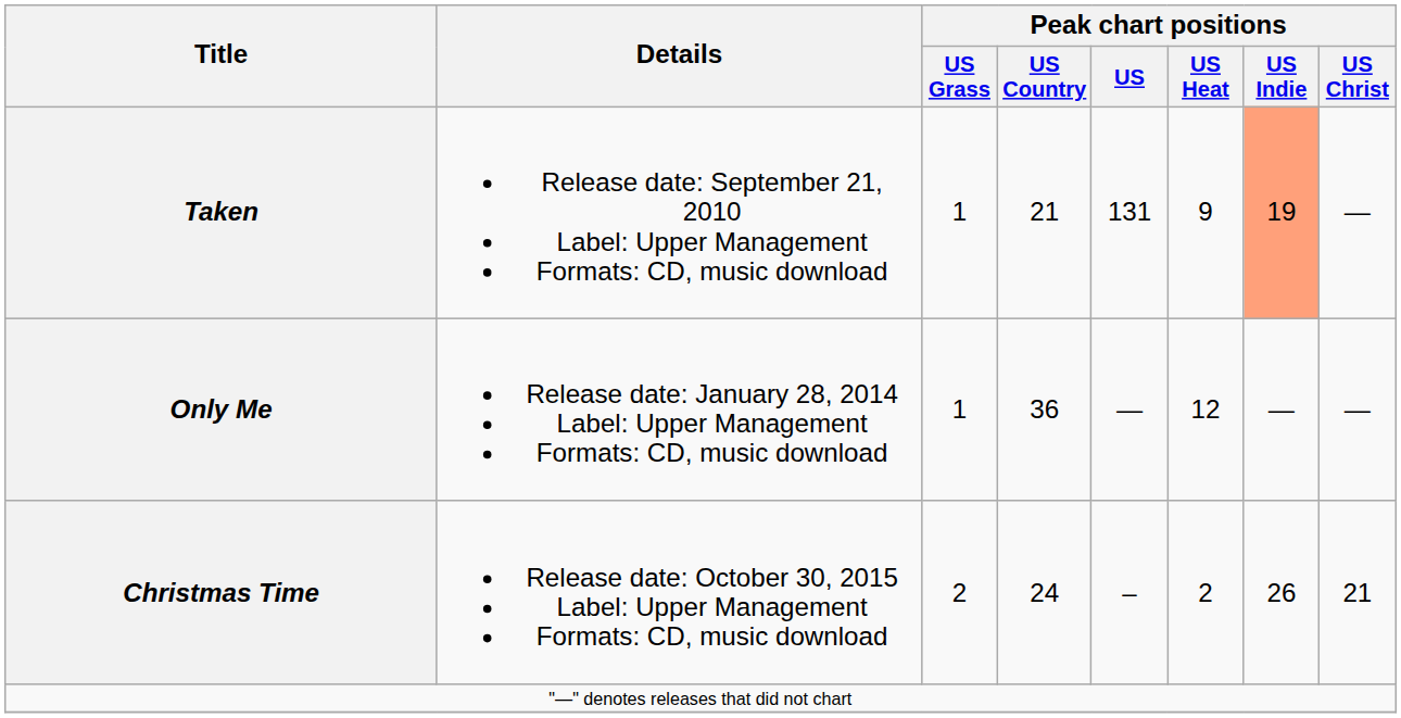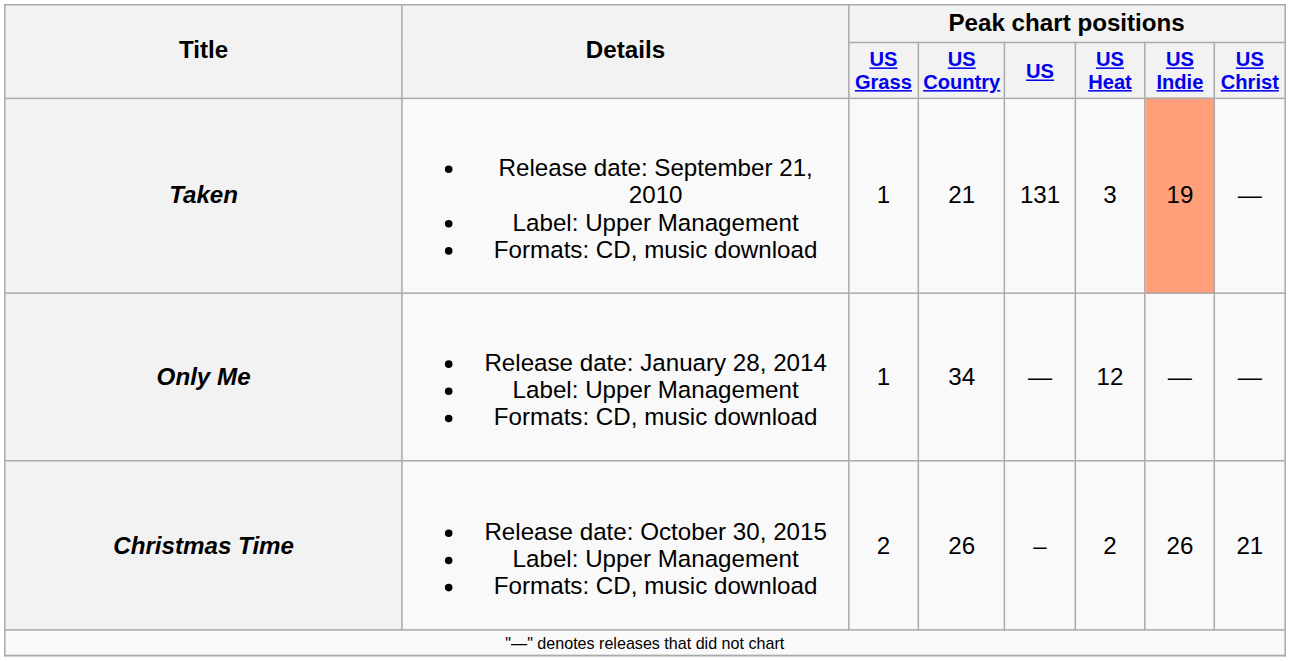Taken | Peak chart positions / US Heat: 9 -> 3
Only Me | Peak chart positions / US Country: 36 -> 34
Christmas Time | Peak chart positions / US Country: 24 -> 26
